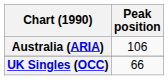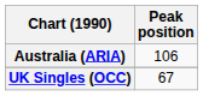UK Singles (OCC) | Peak position: 66 -> 67
